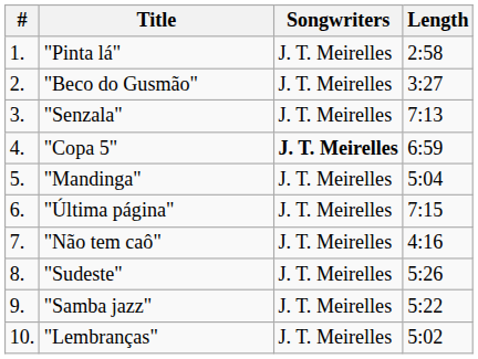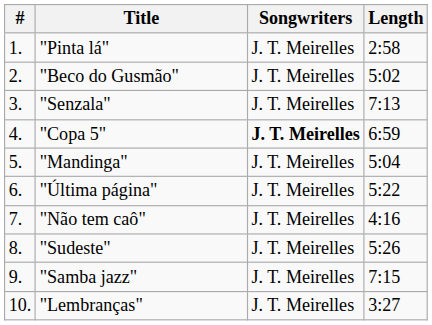"Beco do Gusmão" | Length: 3:27 -> 5:02
"Última página" | Length: 7:15 -> 5:22
"Samba jazz" | Length: 5:22 -> 7:15
"Lembranças" | Length: 5:02 -> 3:27
